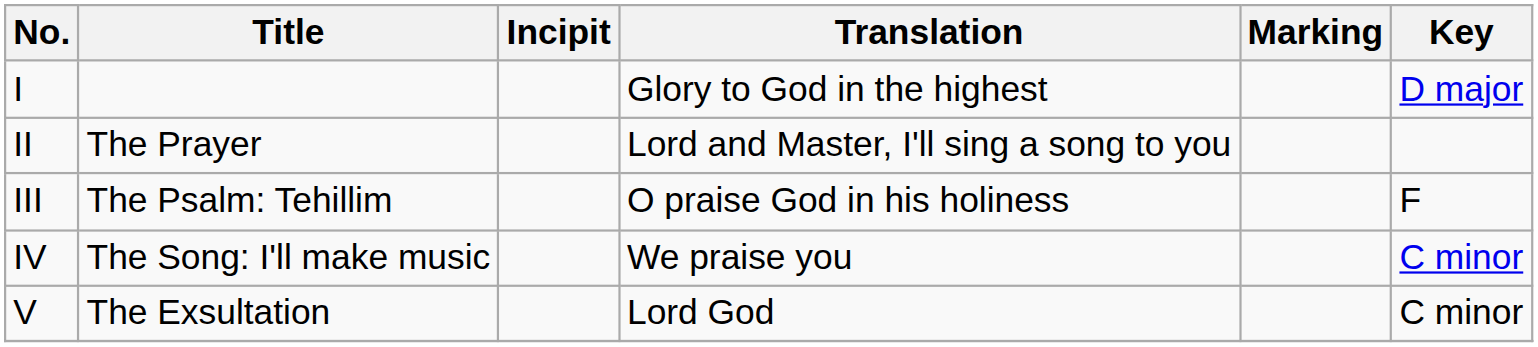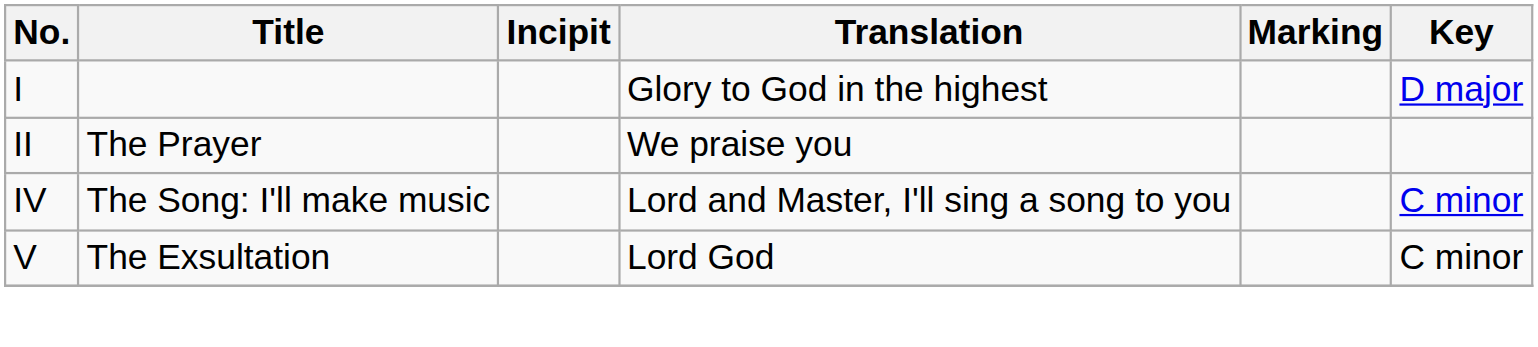II | Translation: Lord and Master, I'll sing a song to you -> We praise you
- row: III | The Psalm: Tehillim | O praise God in his holiness | F
IV | Translation: We praise you -> Lord and Master, I'll sing a song to you
